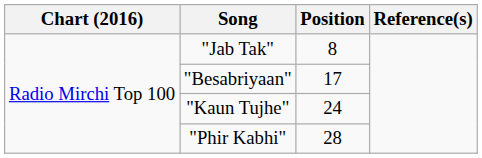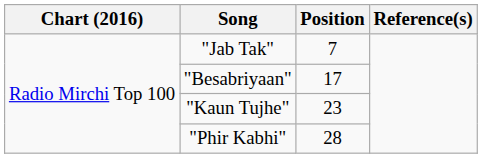"Jab Tak" | Position: 8 -> 7
"Kaun Tujhe" | Position: 24 -> 23
